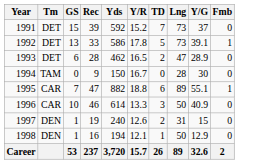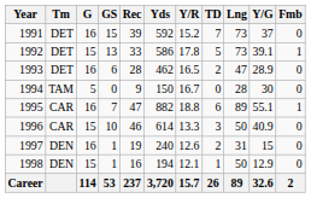+ column: G | 16 | 15 | 16 | 5 | 16 | 15 | 16 | 15 | 114
